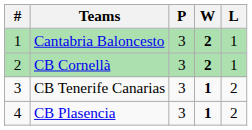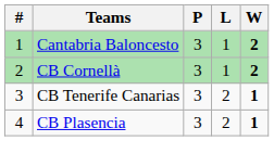columns swapped: W <-> L
